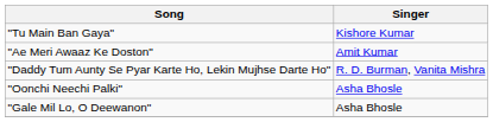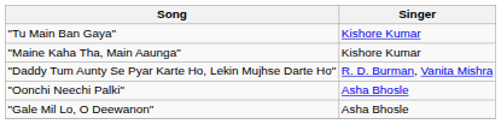+ row: "Maine Kaha Tha, Main Aaunga" | Kishore Kumar
- row: "Ae Meri Awaaz Ke Doston" | Amit Kumar
